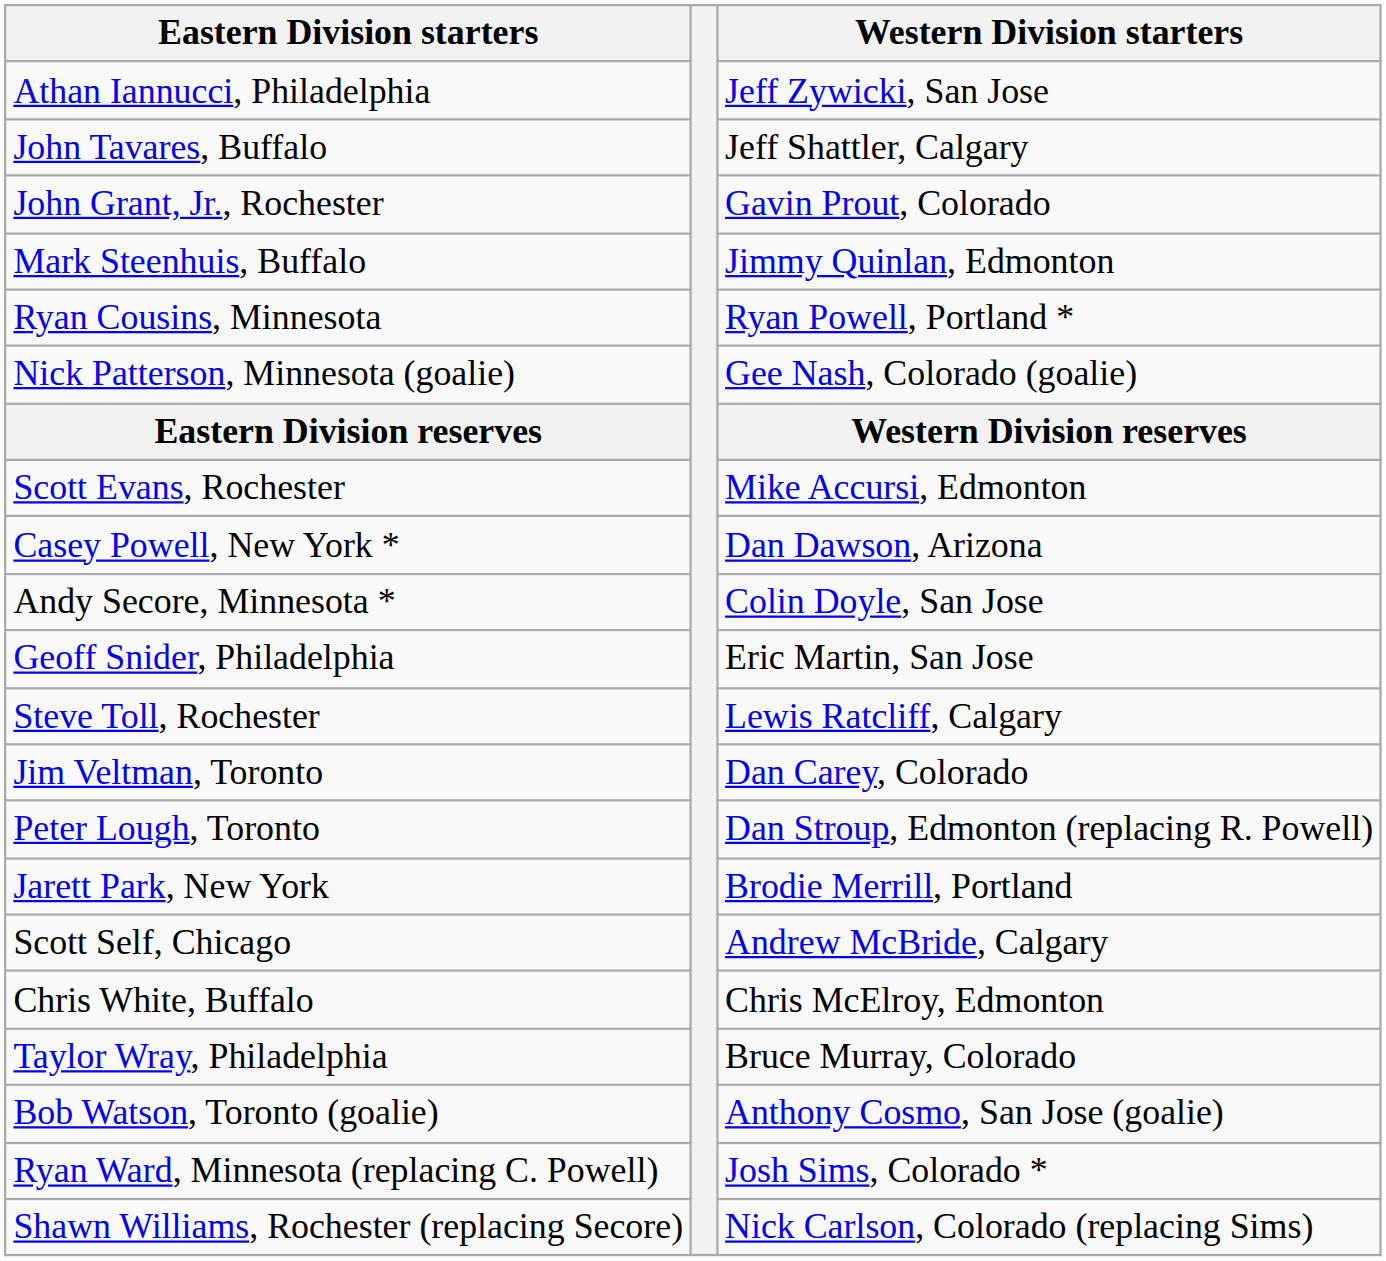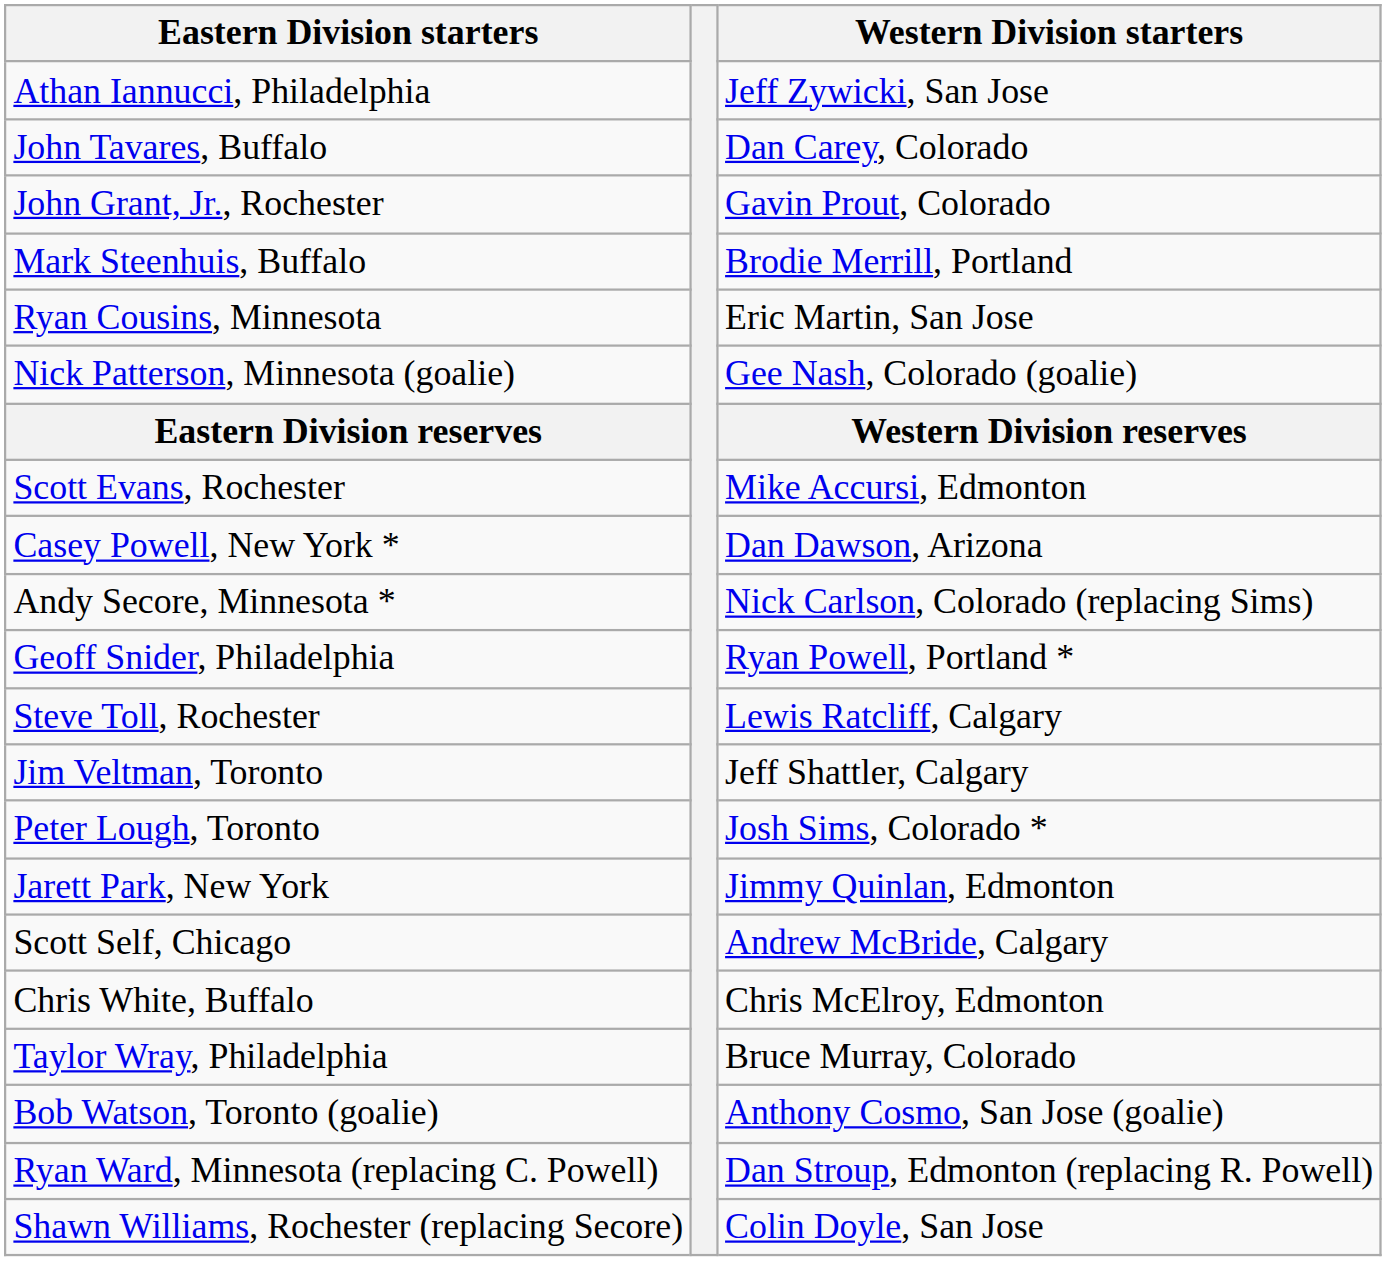John Tavares, Buffalo | Western Division starters: Jeff Shattler, Calgary -> Dan Carey, Colorado
Mark Steenhuis, Buffalo | Western Division starters: Jimmy Quinlan, Edmonton -> Brodie Merrill, Portland
Ryan Cousins, Minnesota | Western Division starters: Ryan Powell, Portland * -> Eric Martin, San Jose
Andy Secore, Minnesota * | Western Division starters: Colin Doyle, San Jose -> Nick Carlson, Colorado (replacing Sims)
Geoff Snider, Philadelphia | Western Division starters: Eric Martin, San Jose -> Ryan Powell, Portland *
Jim Veltman, Toronto | Western Division starters: Dan Carey, Colorado -> Jeff Shattler, Calgary
Peter Lough, Toronto | Western Division starters: Dan Stroup, Edmonton (replacing R. Powell) -> Josh Sims, Colorado *
Jarett Park, New York | Western Division starters: Brodie Merrill, Portland -> Jimmy Quinlan, Edmonton
Ryan Ward, Minnesota (replacing C. Powell) | Western Division starters: Josh Sims, Colorado * -> Dan Stroup, Edmonton (replacing R. Powell)
Shawn Williams, Rochester (replacing Secore) | Western Division starters: Nick Carlson, Colorado (replacing Sims) -> Colin Doyle, San Jose
